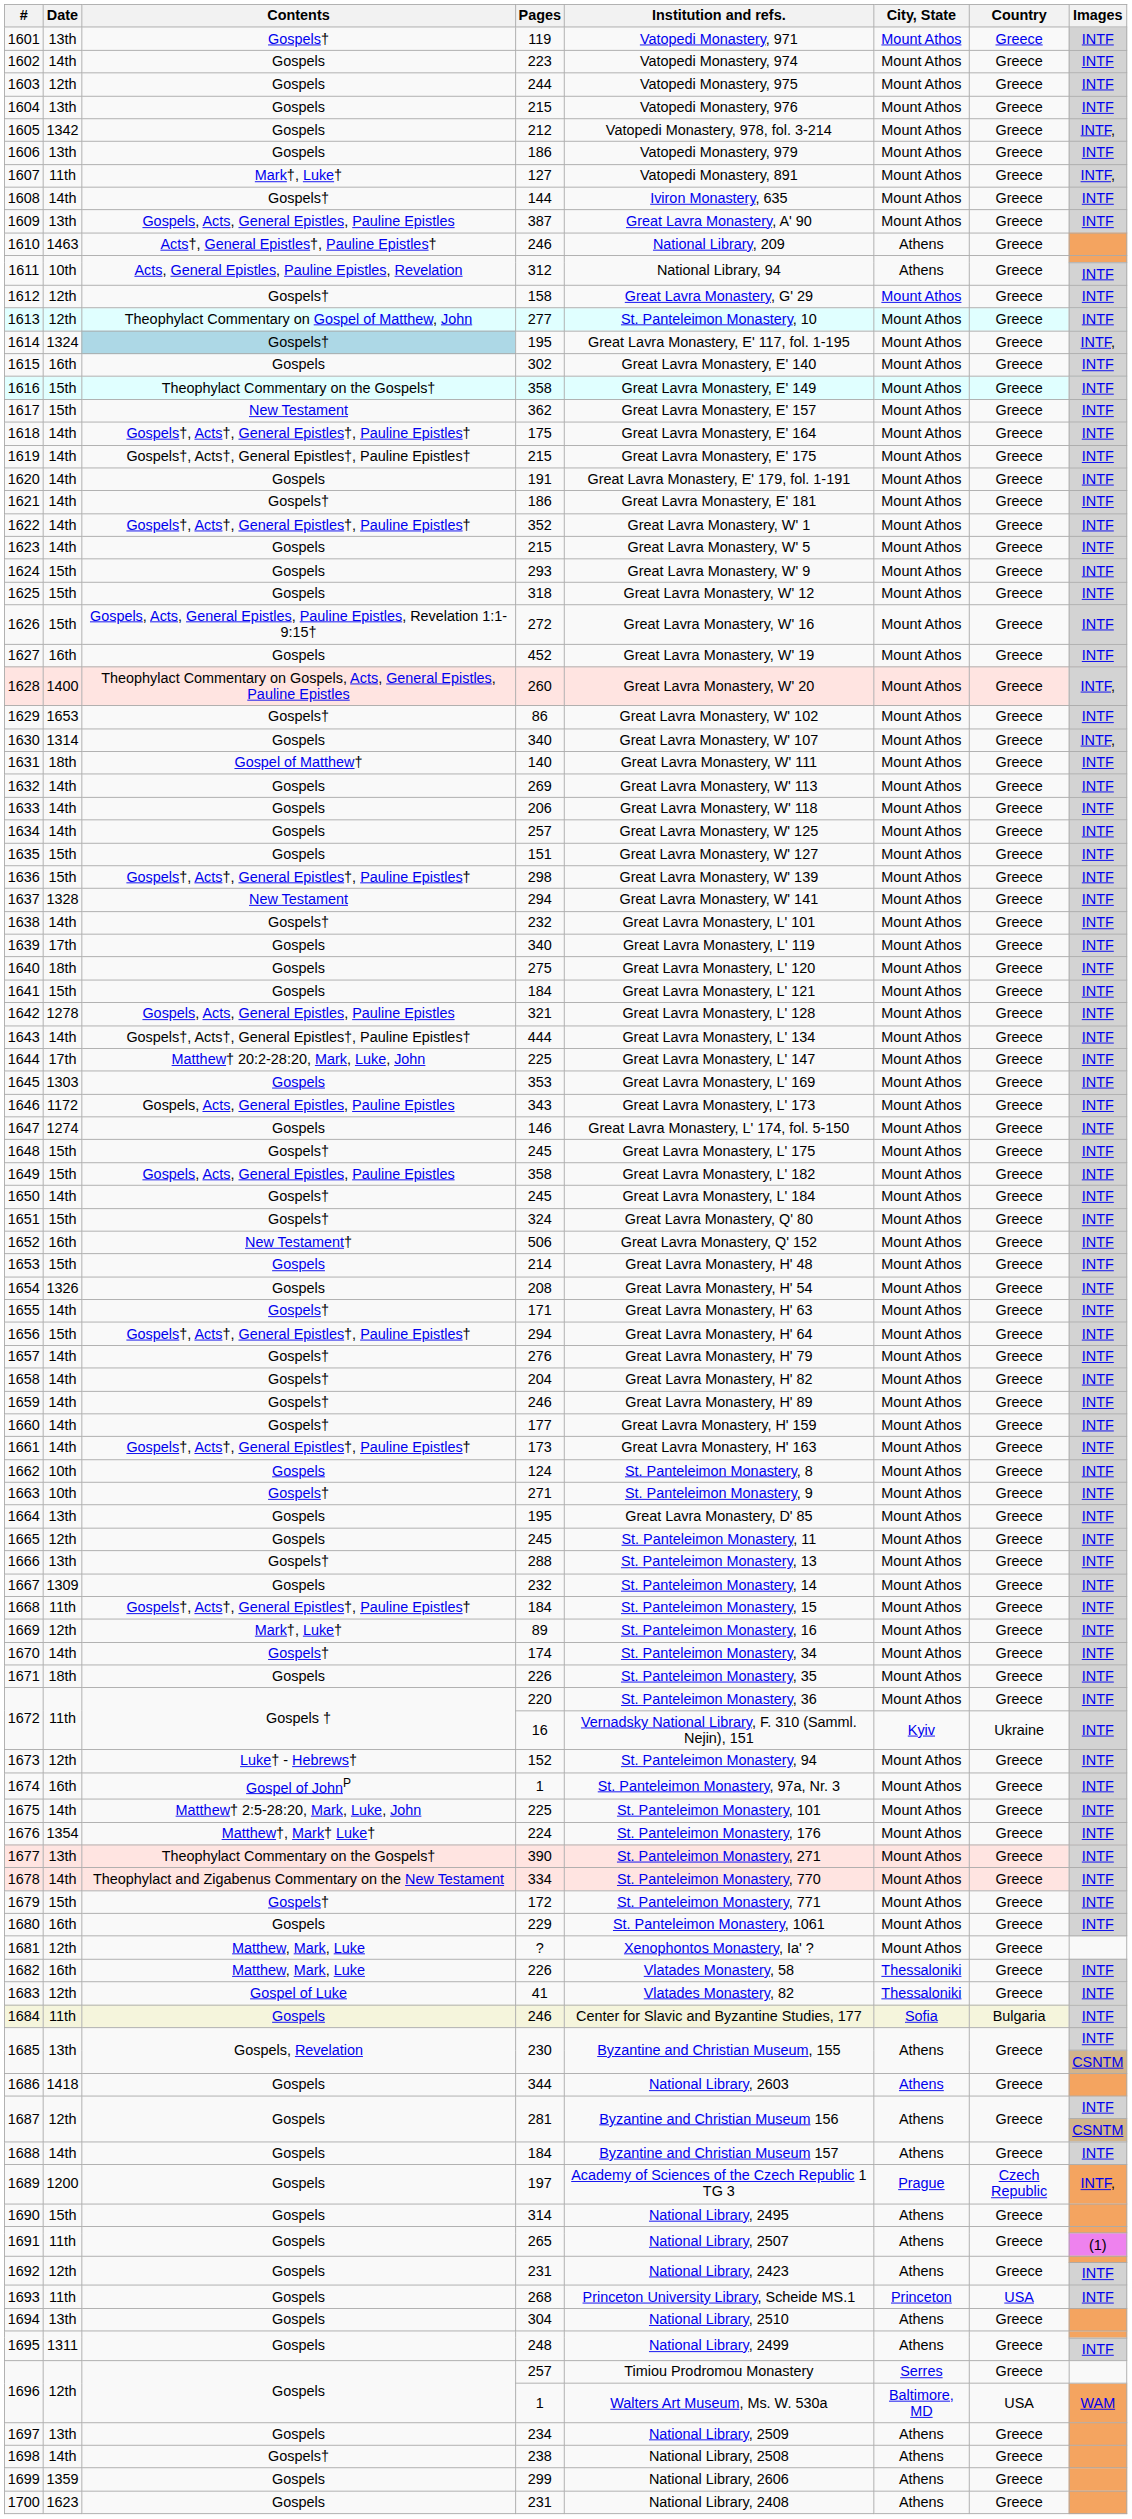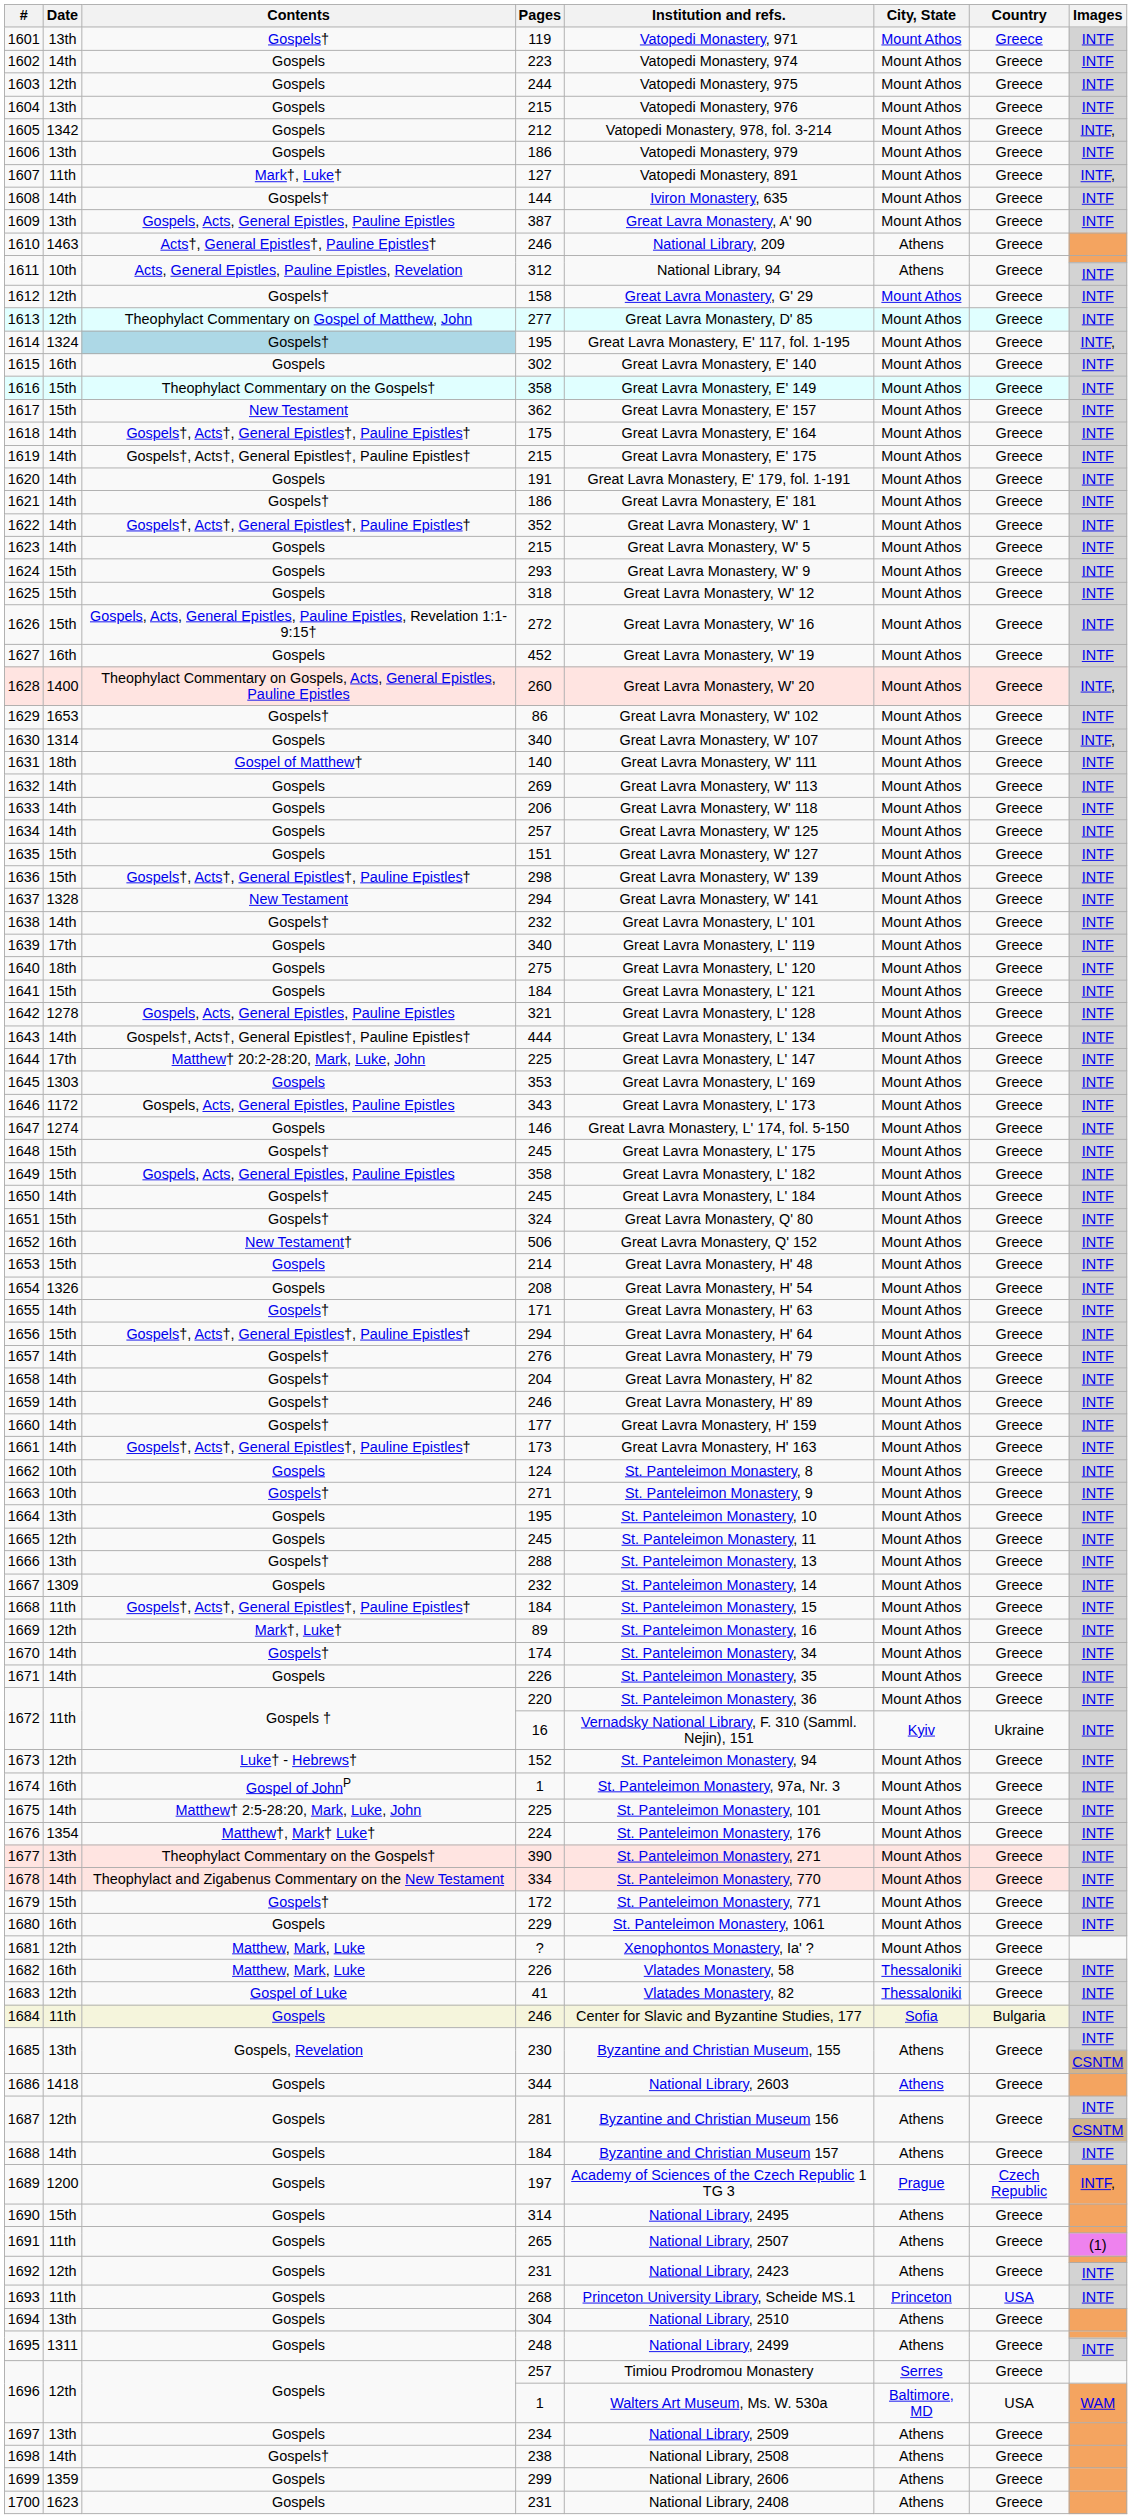1613 | Institution and refs.: St. Panteleimon Monastery, 10 -> Great Lavra Monastery, D' 85
1664 | Institution and refs.: Great Lavra Monastery, D' 85 -> St. Panteleimon Monastery, 10
1671 | Date: 18th -> 14th
